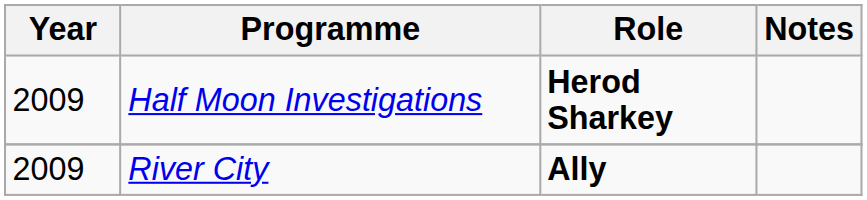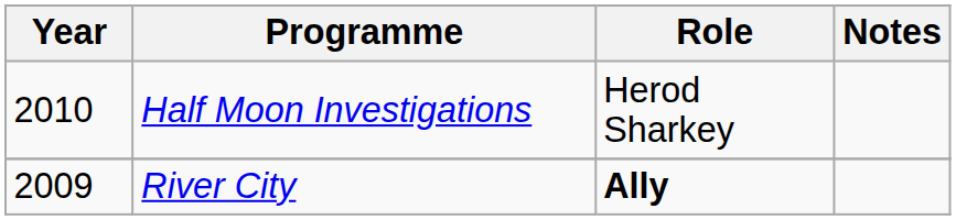Half Moon Investigations | Year: 2009 -> 2010
Half Moon Investigations | Role: bold -> normal
